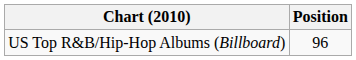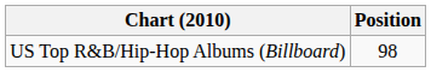US Top R&B/Hip-Hop Albums (Billboard) | Position: 96 -> 98
